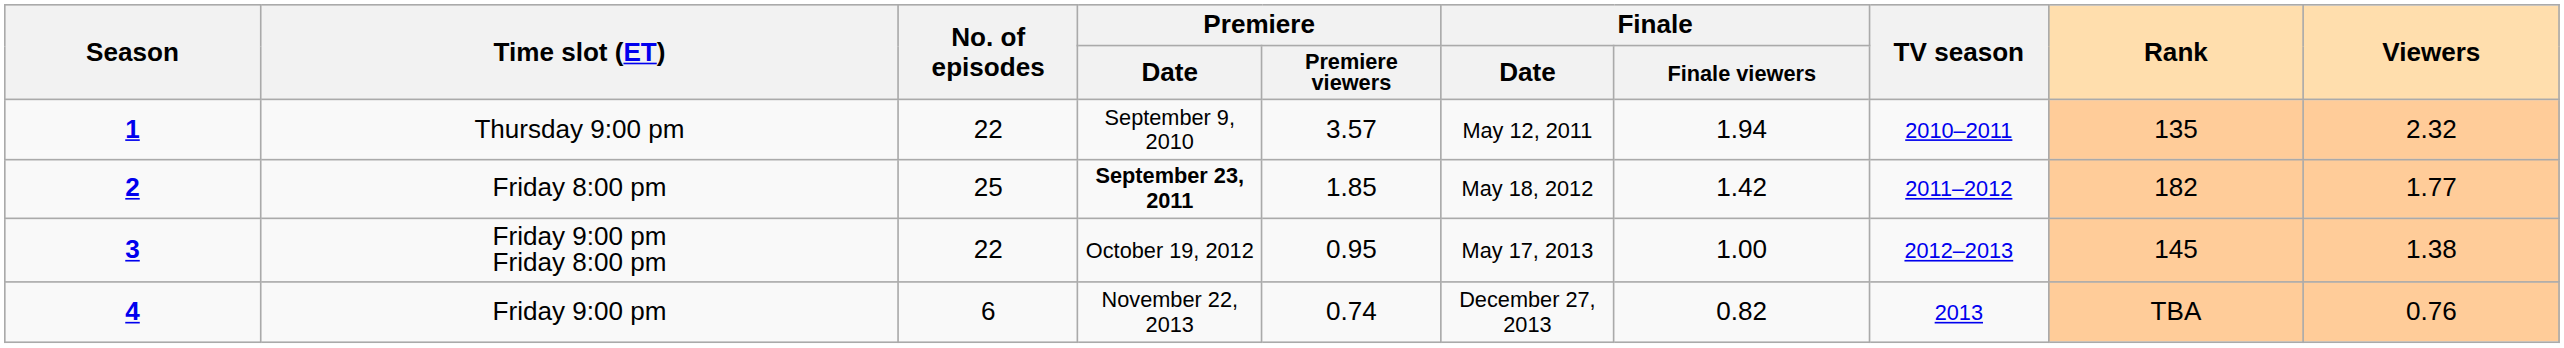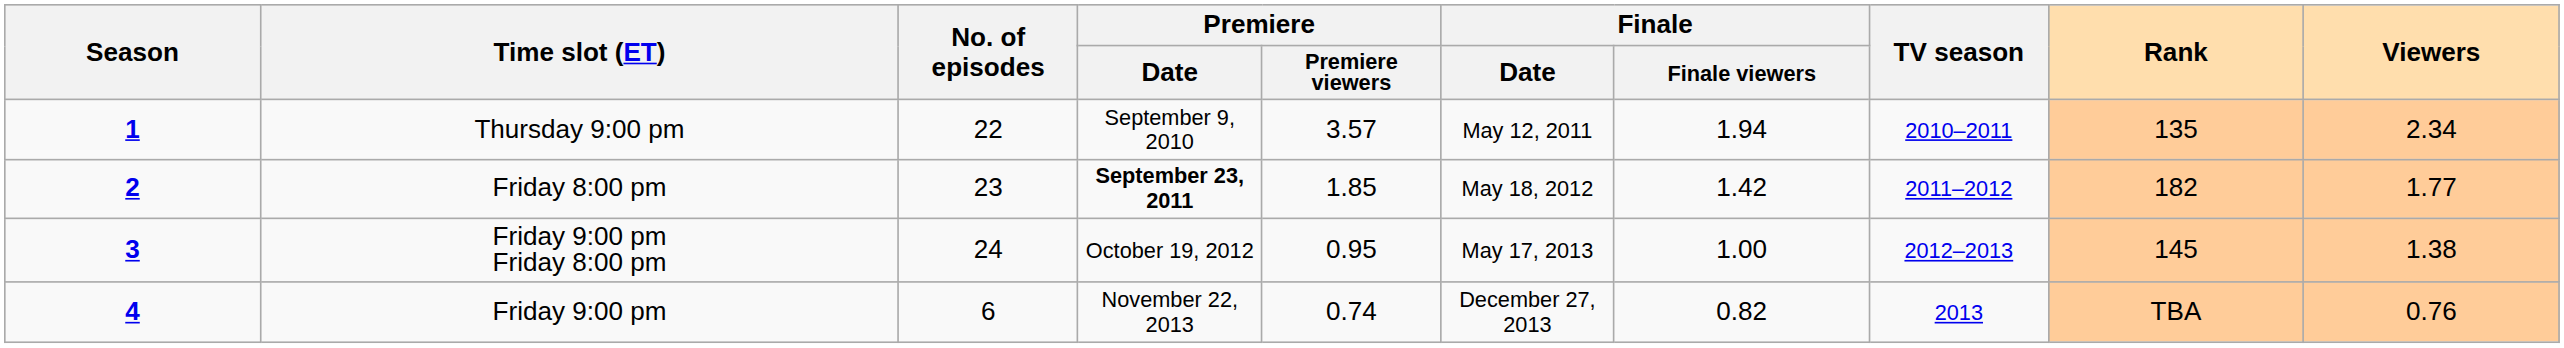Thursday 9:00 pm | Viewers: 2.32 -> 2.34
Friday 8:00 pm | No. of episodes: 25 -> 23
Friday 9:00 pm Friday 8:00 pm | No. of episodes: 22 -> 24
